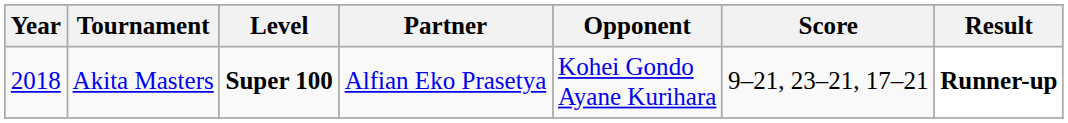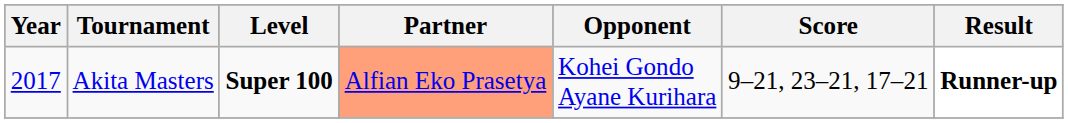Akita Masters | Year: 2018 -> 2017
Akita Masters | Partner: no background -> lightsalmon background
